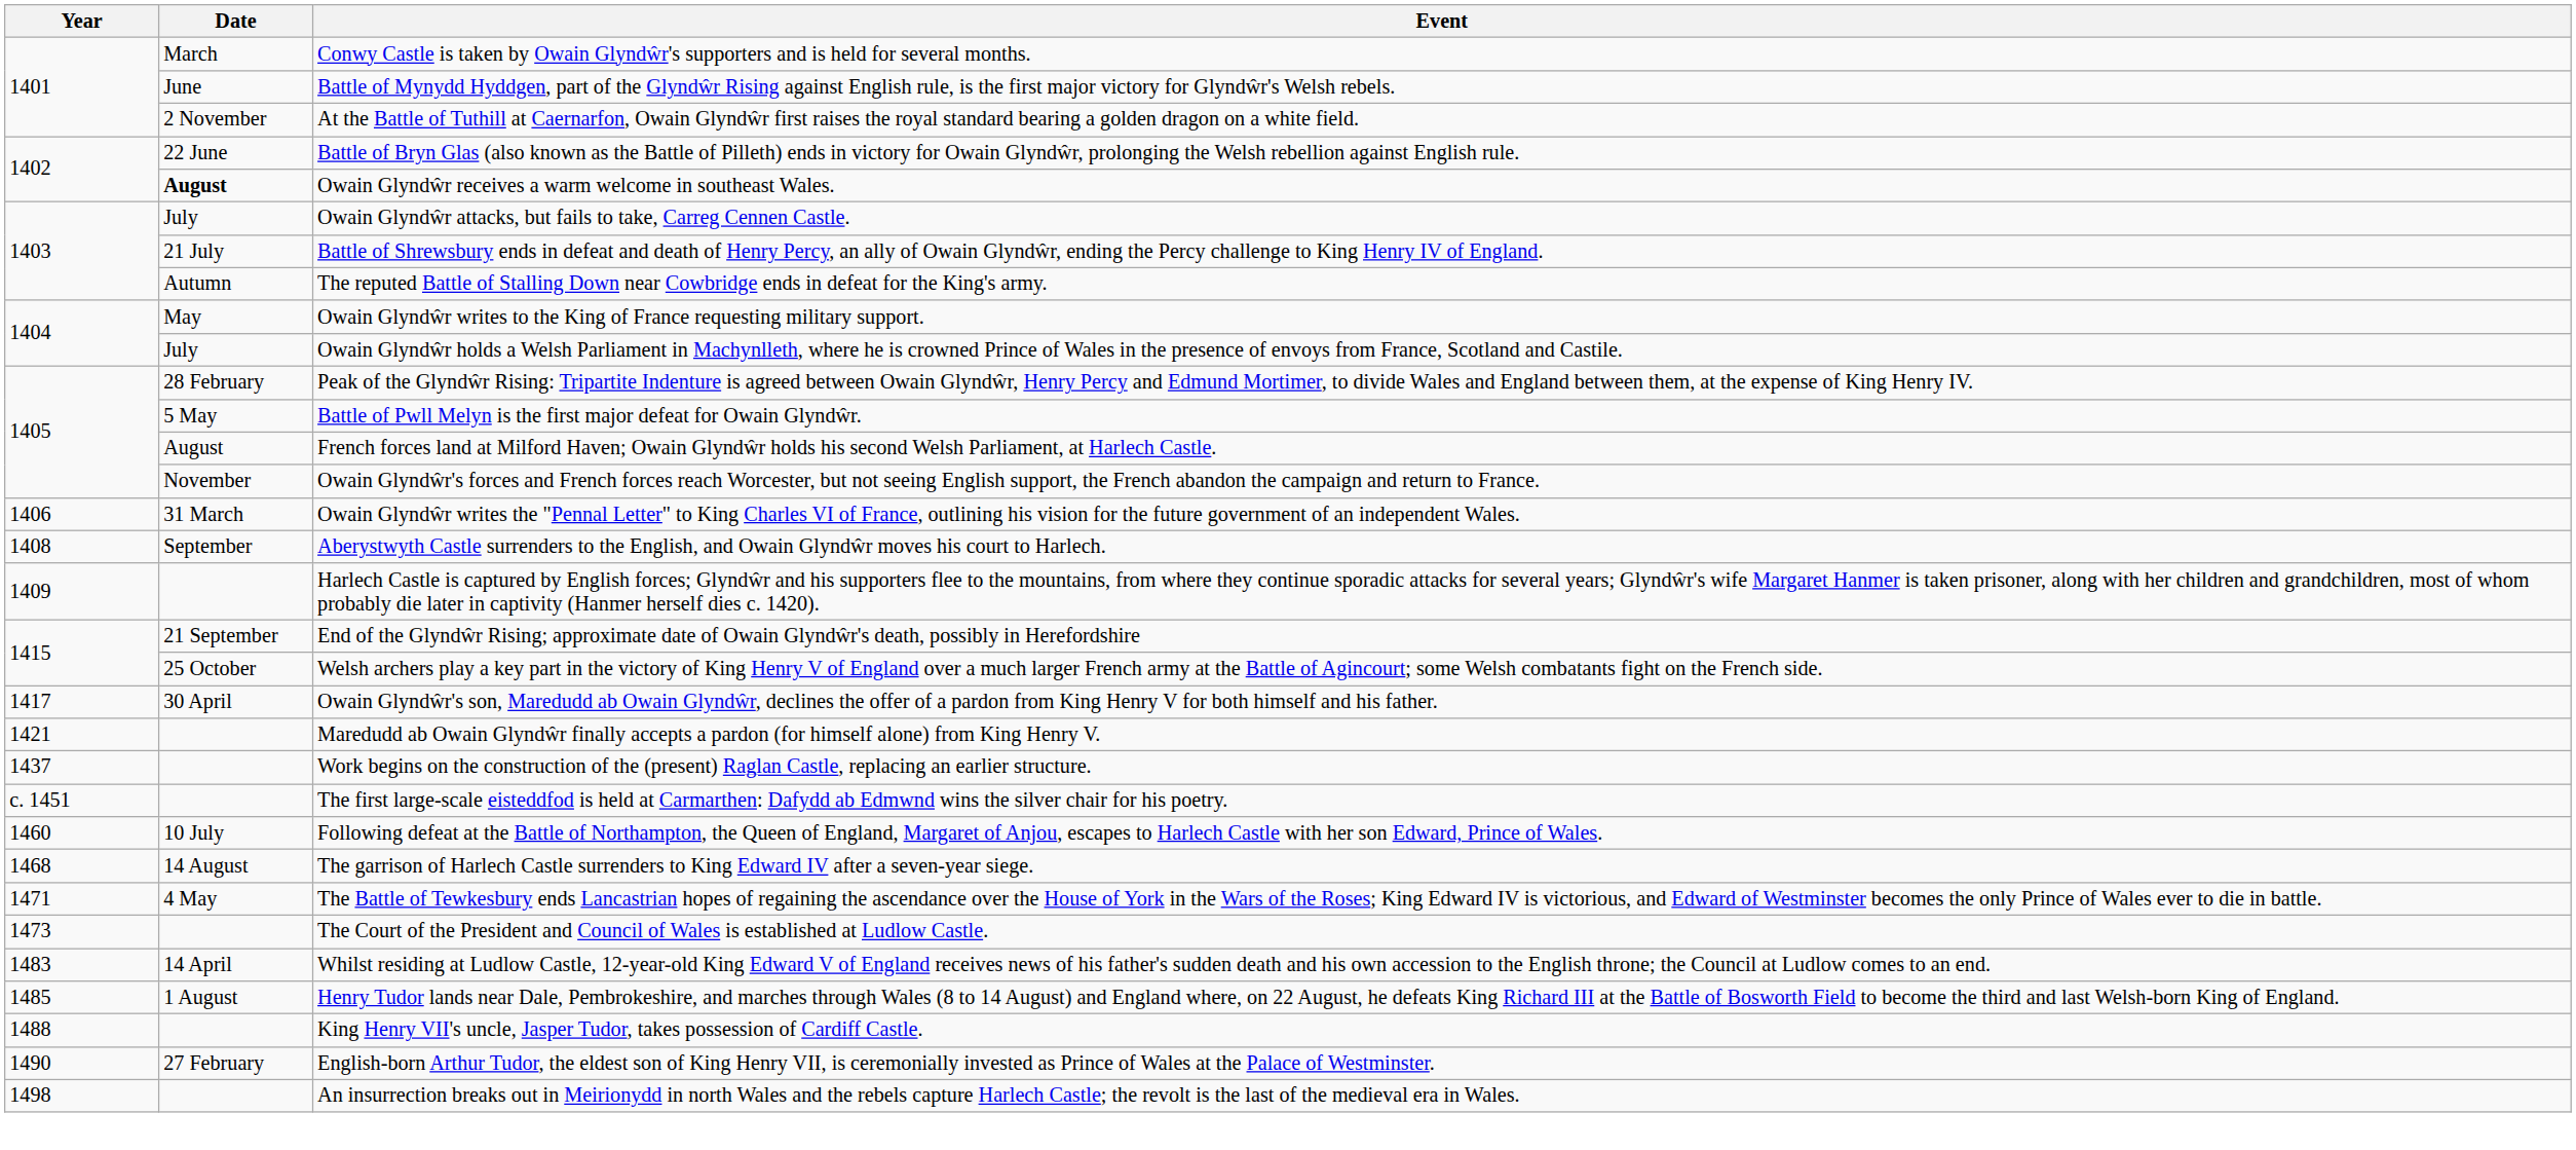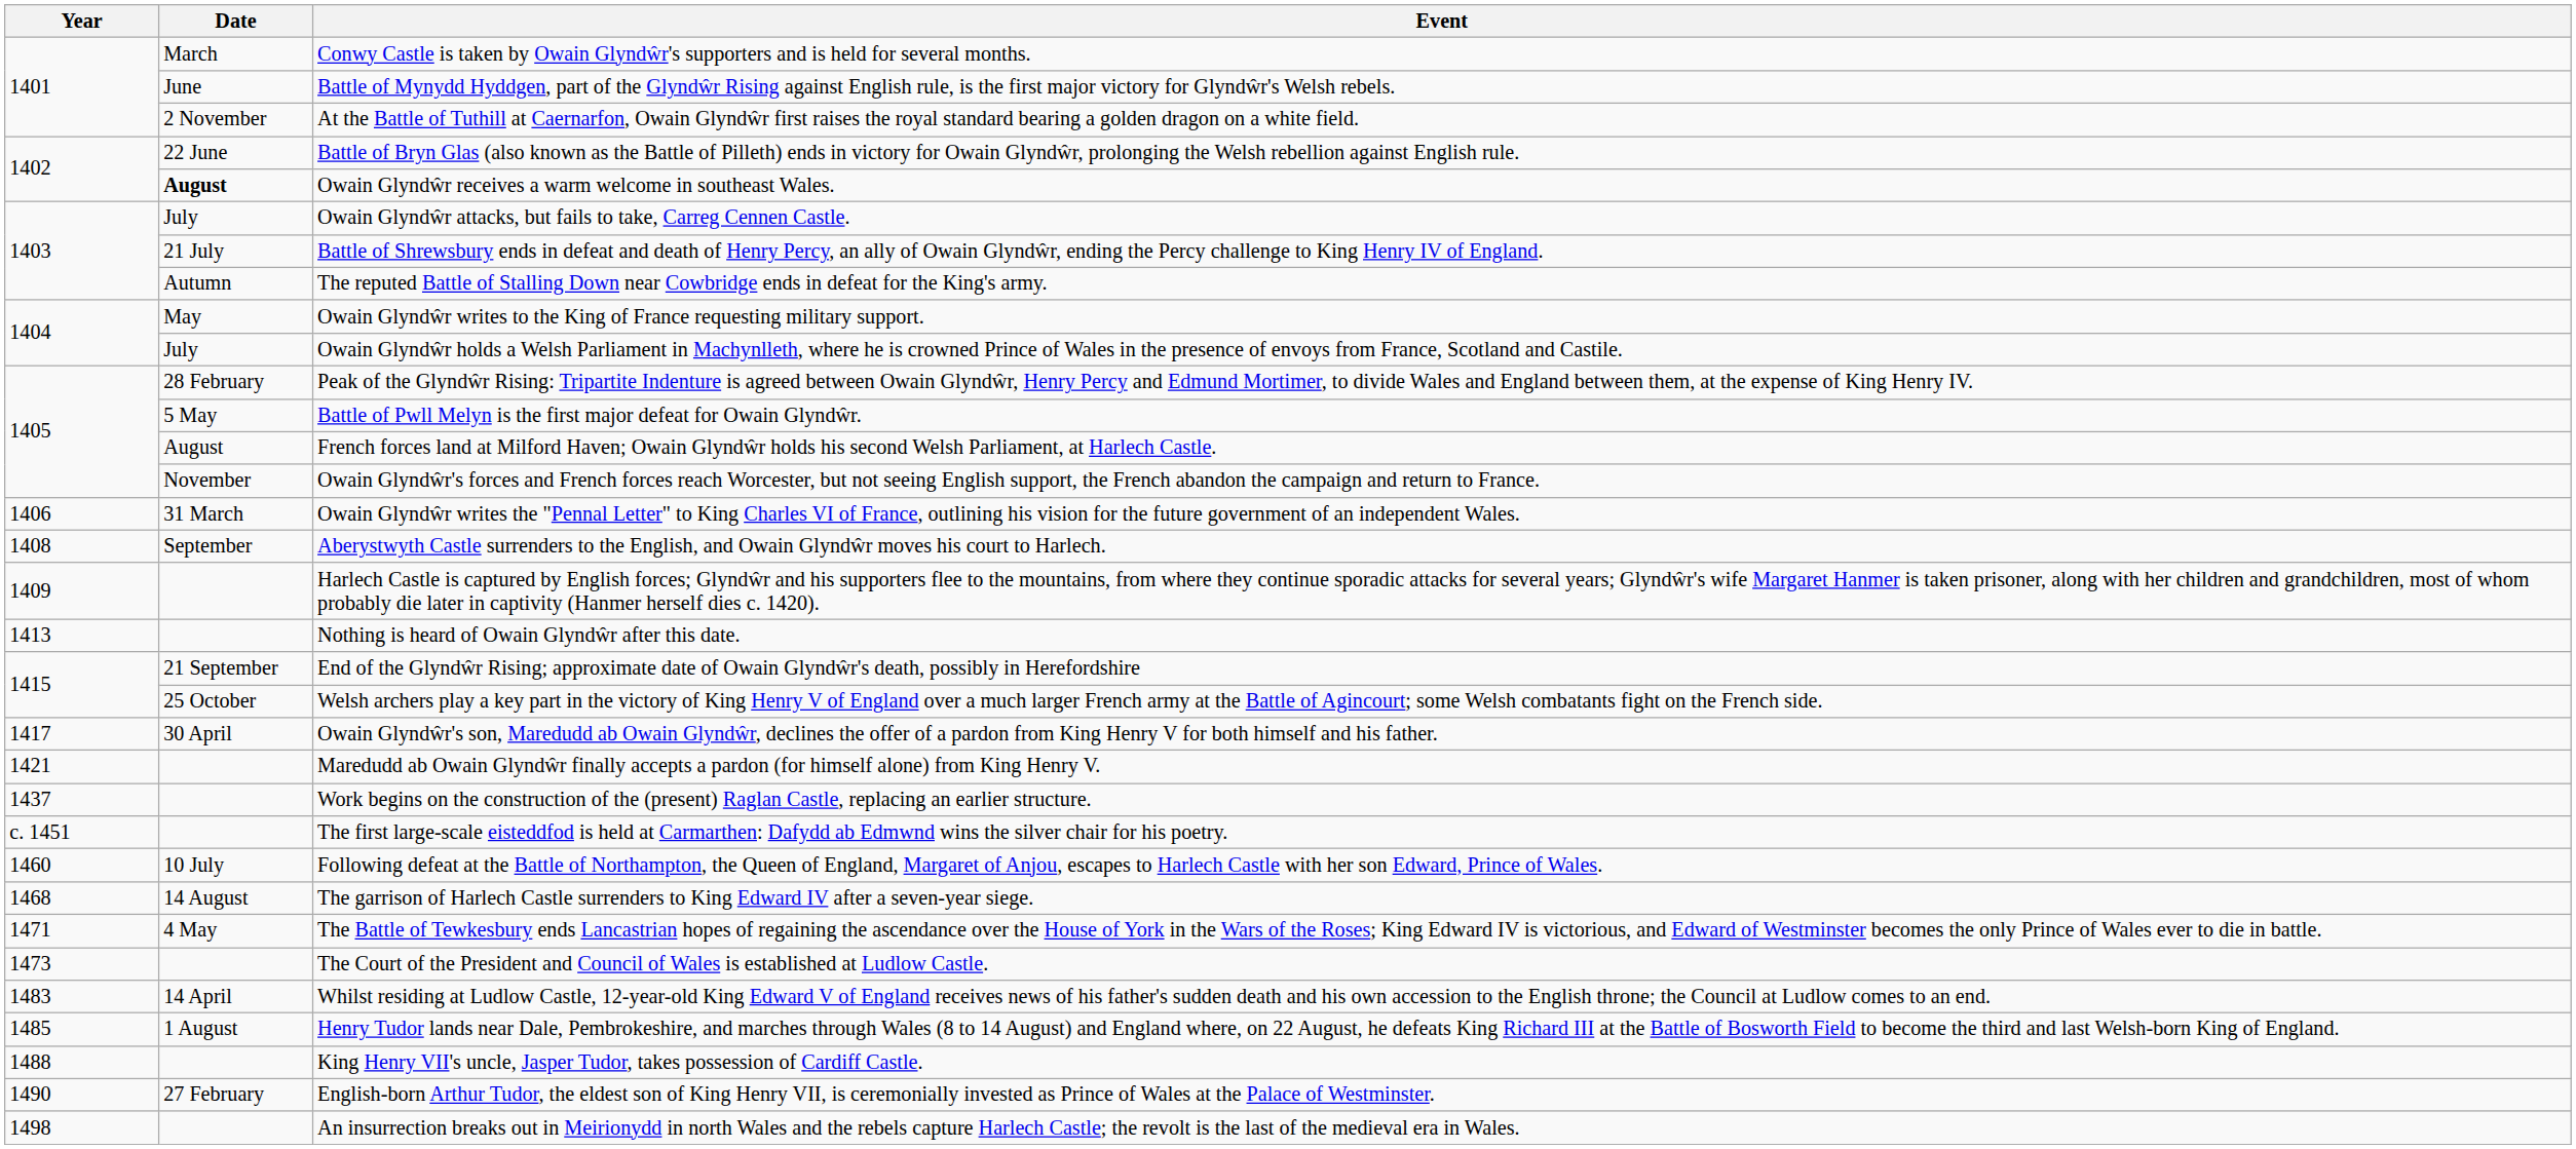+ row: 1413 | Nothing is heard of Owain Glyndŵr after this date.
